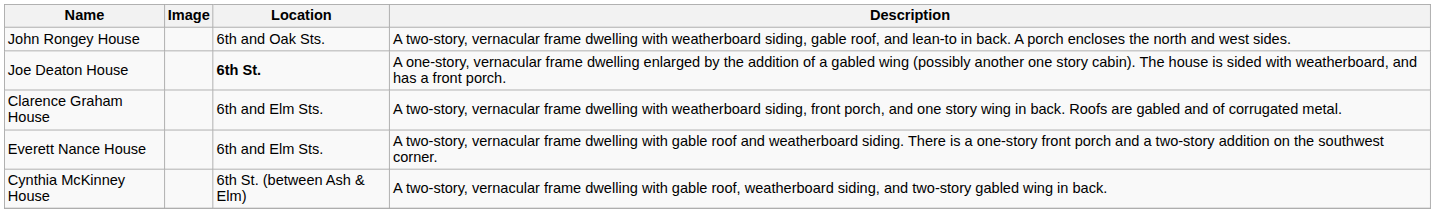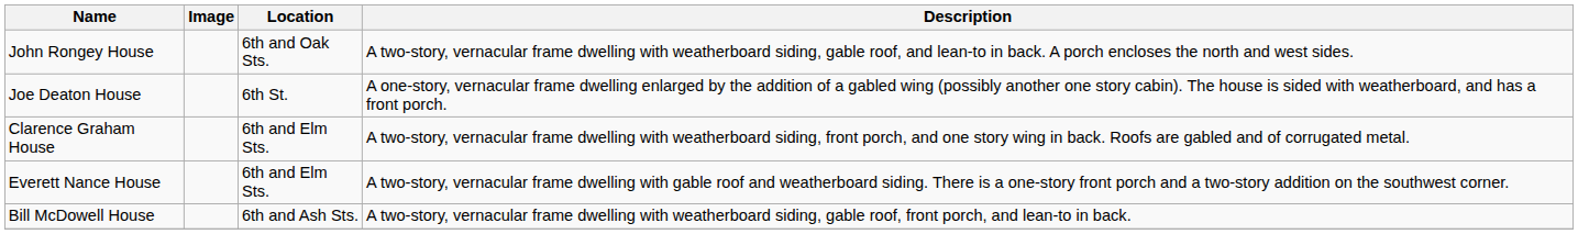Joe Deaton House | Location: bold -> normal
- row: Cynthia McKinney House | 6th St. (between Ash & Elm) | A two-story, vernacular frame dwelling with gable roof, weatherboard siding, and two-story gabled wing in back.
+ row: Bill McDowell House | 6th and Ash Sts. | A two-story, vernacular frame dwelling with weatherboard siding, gable roof, front porch, and lean-to in back.
